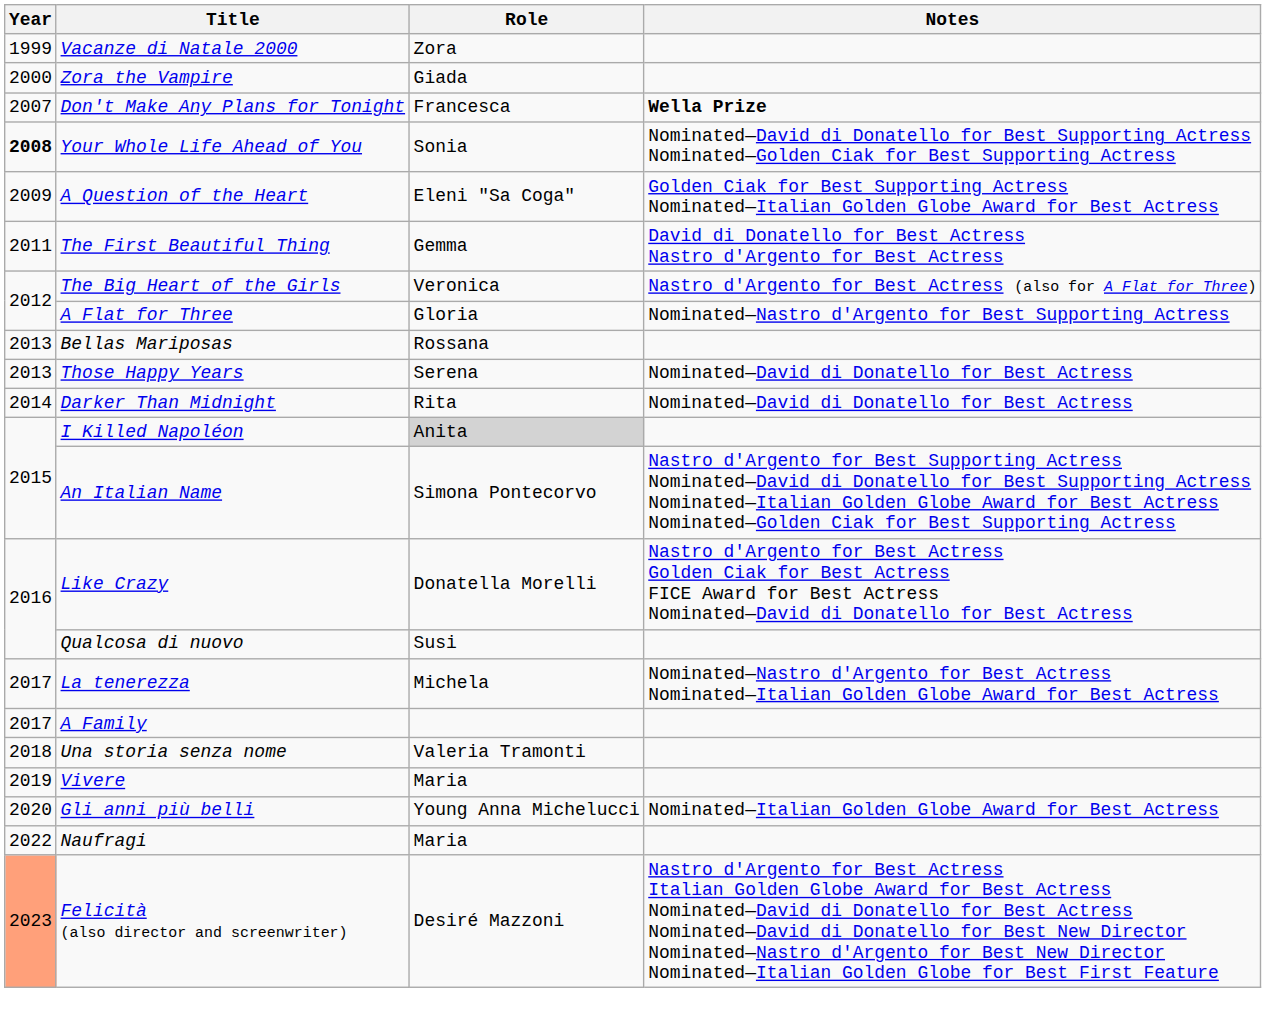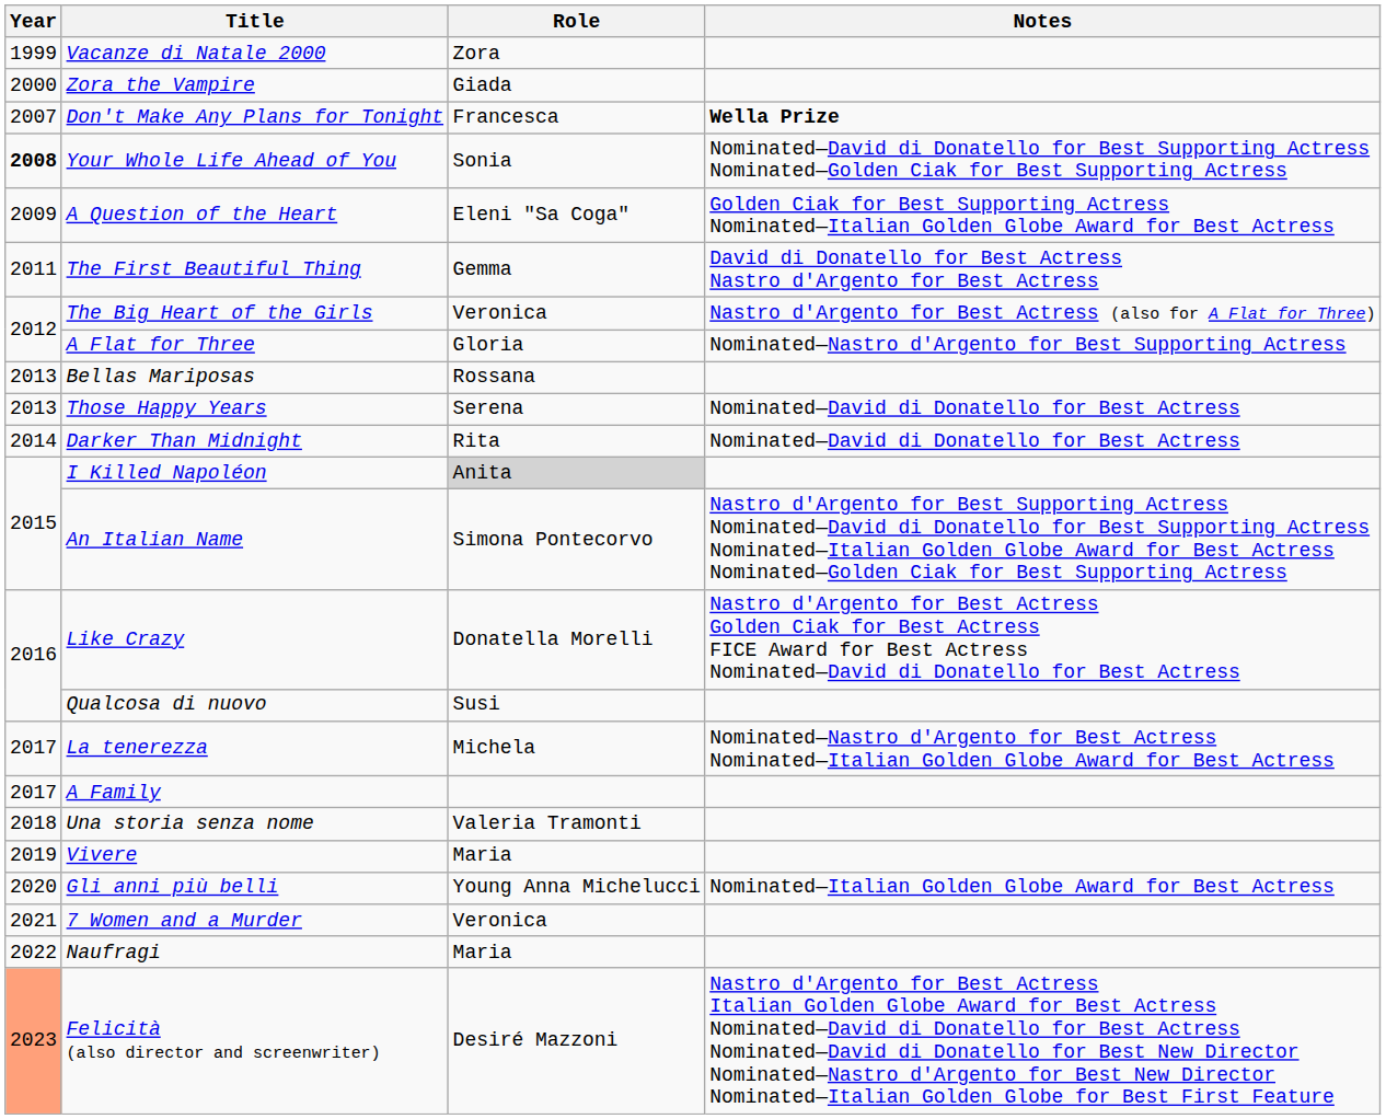+ row: 2021 | 7 Women and a Murder | Veronica
